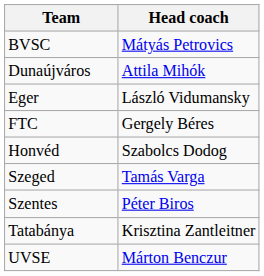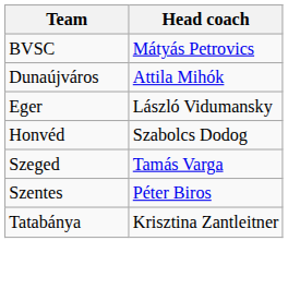- row: FTC | Gergely Béres
- row: UVSE | Márton Benczur
